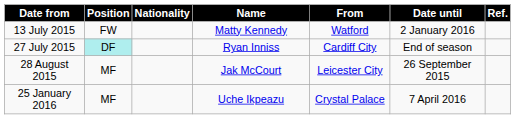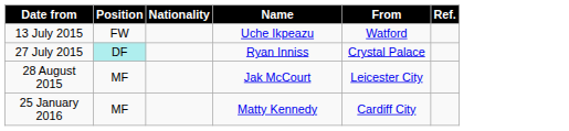- column: Date until | 2 January 2016 | End of season | 26 September 2015 | 7 April 2016
13 July 2015 | Name: Matty Kennedy -> Uche Ikpeazu
27 July 2015 | From: Cardiff City -> Crystal Palace
25 January 2016 | Name: Uche Ikpeazu -> Matty Kennedy
25 January 2016 | From: Crystal Palace -> Cardiff City
